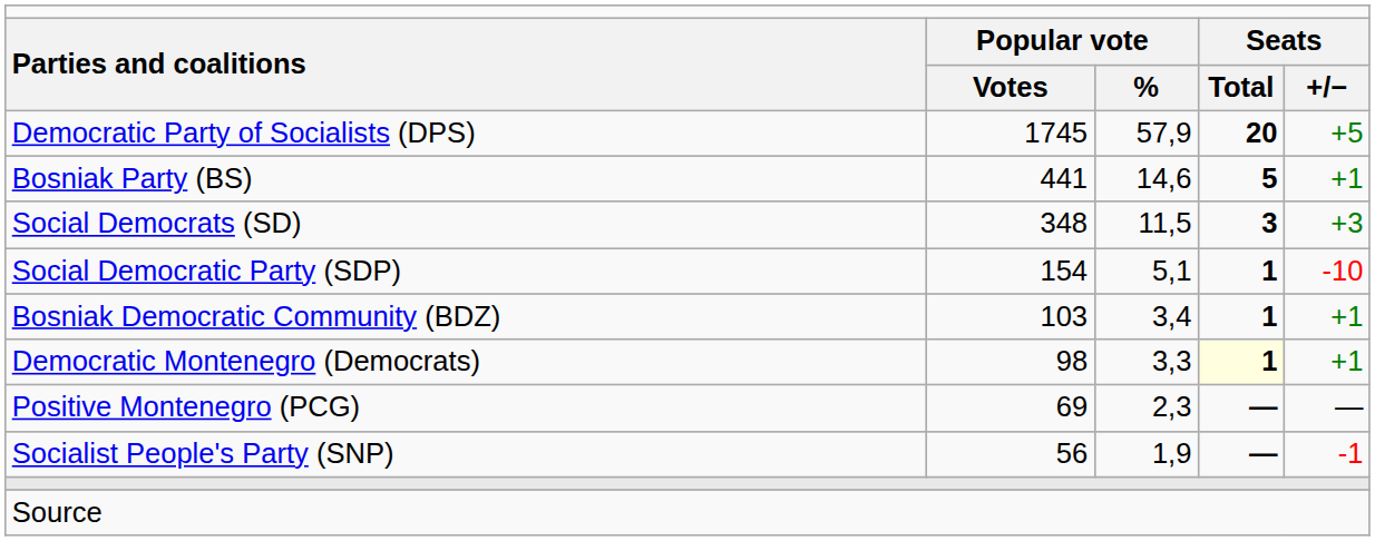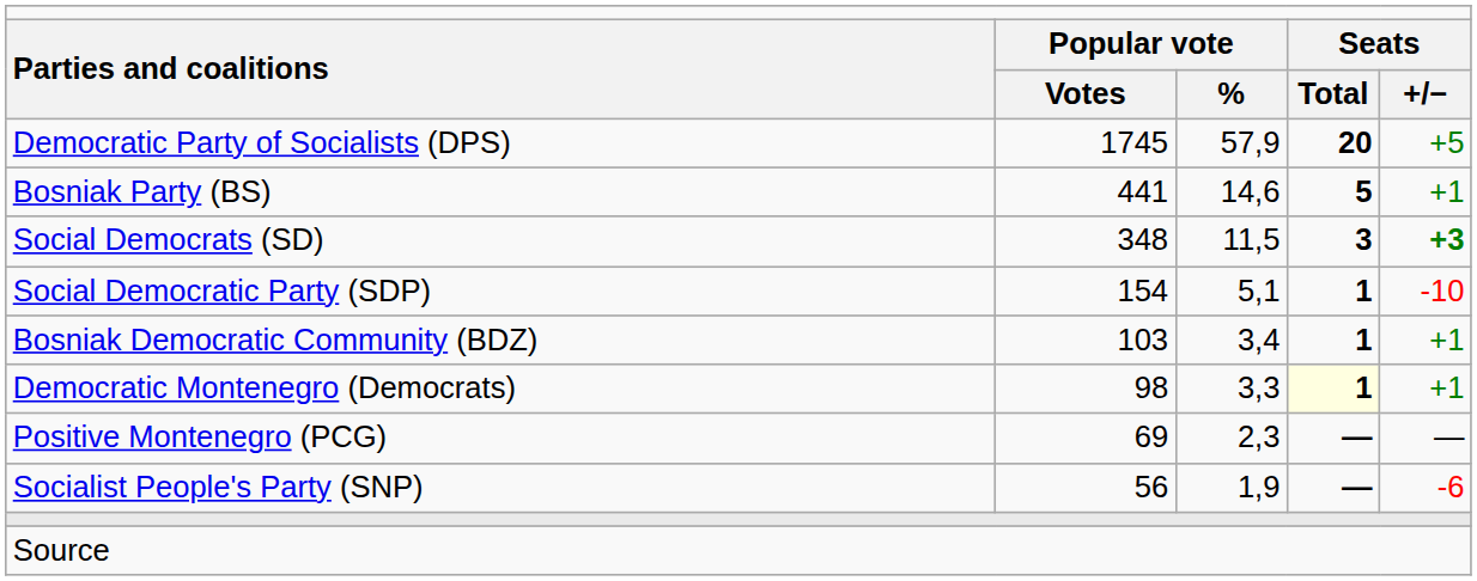Social Democrats (SD) | column 5: normal -> bold
Socialist People's Party (SNP) | column 5: -1 -> -6
